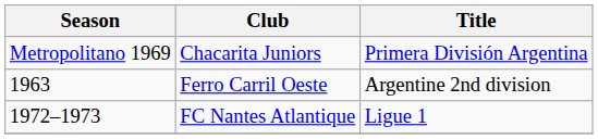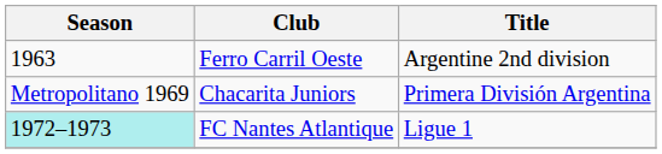rows swapped: Ferro Carril Oeste <-> Chacarita Juniors
FC Nantes Atlantique | Season: no background -> paleturquoise background
